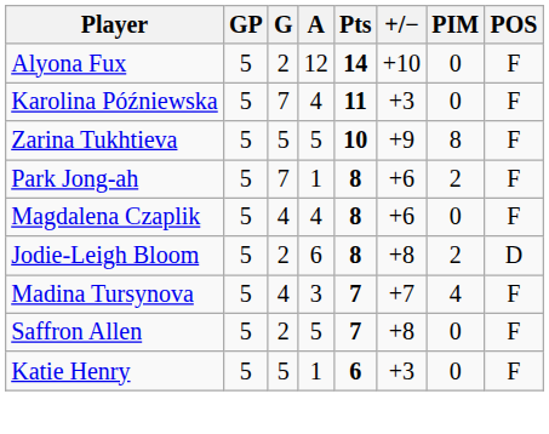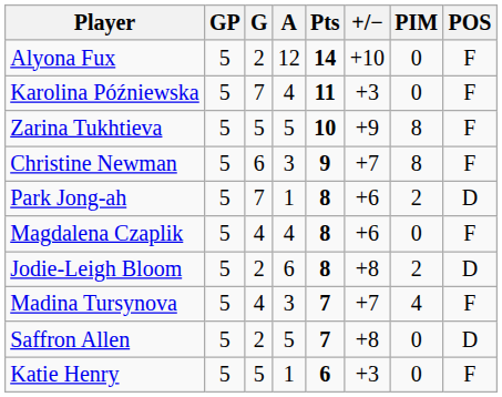+ row: Christine Newman | 5 | 6 | 3 | 9 | +7 | 8 | F
Park Jong-ah | POS: F -> D
Saffron Allen | POS: F -> D
